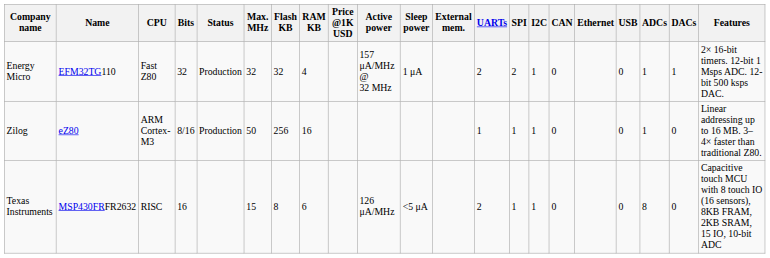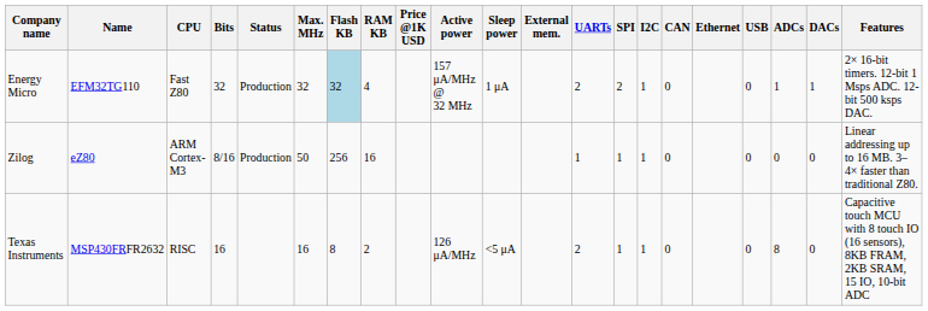Energy Micro | Flash KB: no background -> lightblue background
Zilog | ADCs: 1 -> 0
Texas Instruments | Max. MHz: 15 -> 16
Texas Instruments | RAM KB: 6 -> 2
